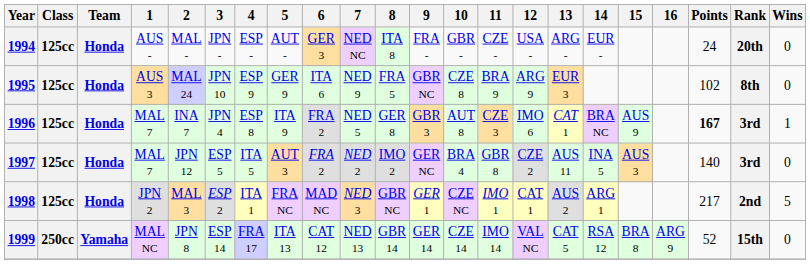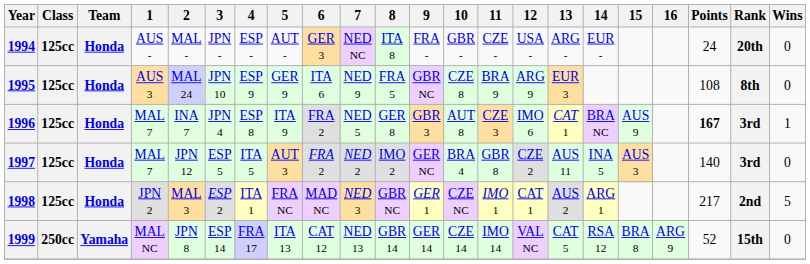1995 | Points: 102 -> 108
